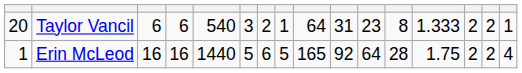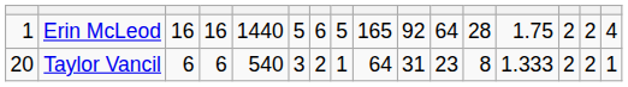rows swapped: Erin McLeod <-> Taylor Vancil
